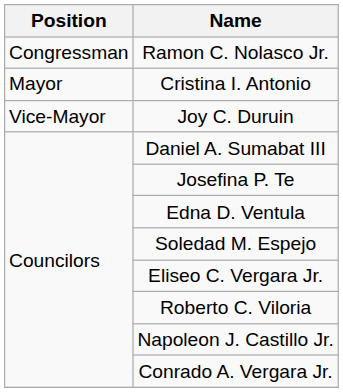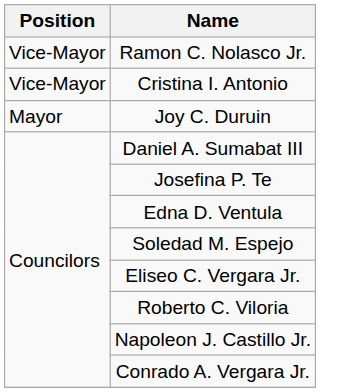Ramon C. Nolasco Jr. | Position: Congressman -> Vice-Mayor
Cristina I. Antonio | Position: Mayor -> Vice-Mayor
Joy C. Duruin | Position: Vice-Mayor -> Mayor
